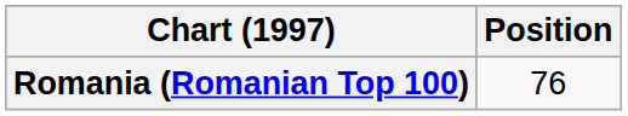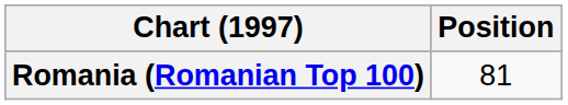Romania (Romanian Top 100) | Position: 76 -> 81
